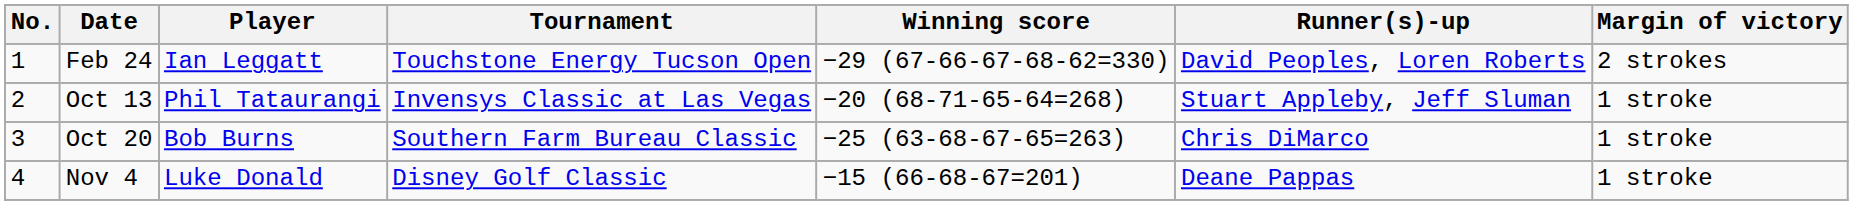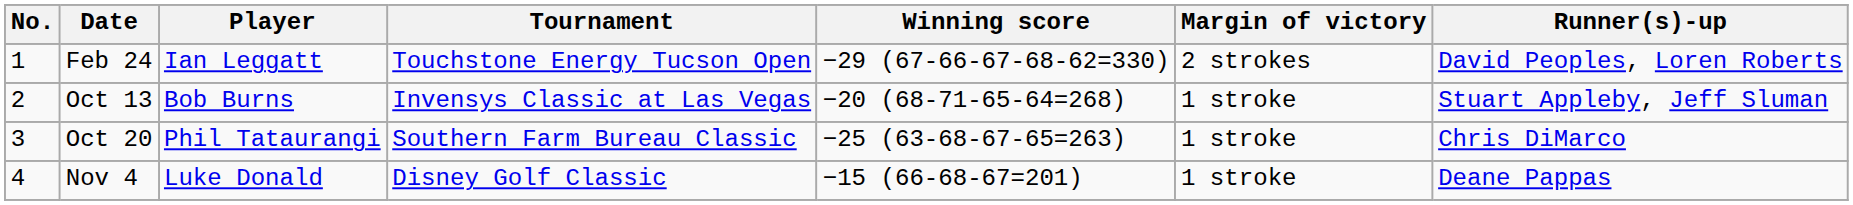columns swapped: Margin of victory <-> Runner(s)-up
Oct 13 | Player: Phil Tataurangi -> Bob Burns
Oct 20 | Player: Bob Burns -> Phil Tataurangi
